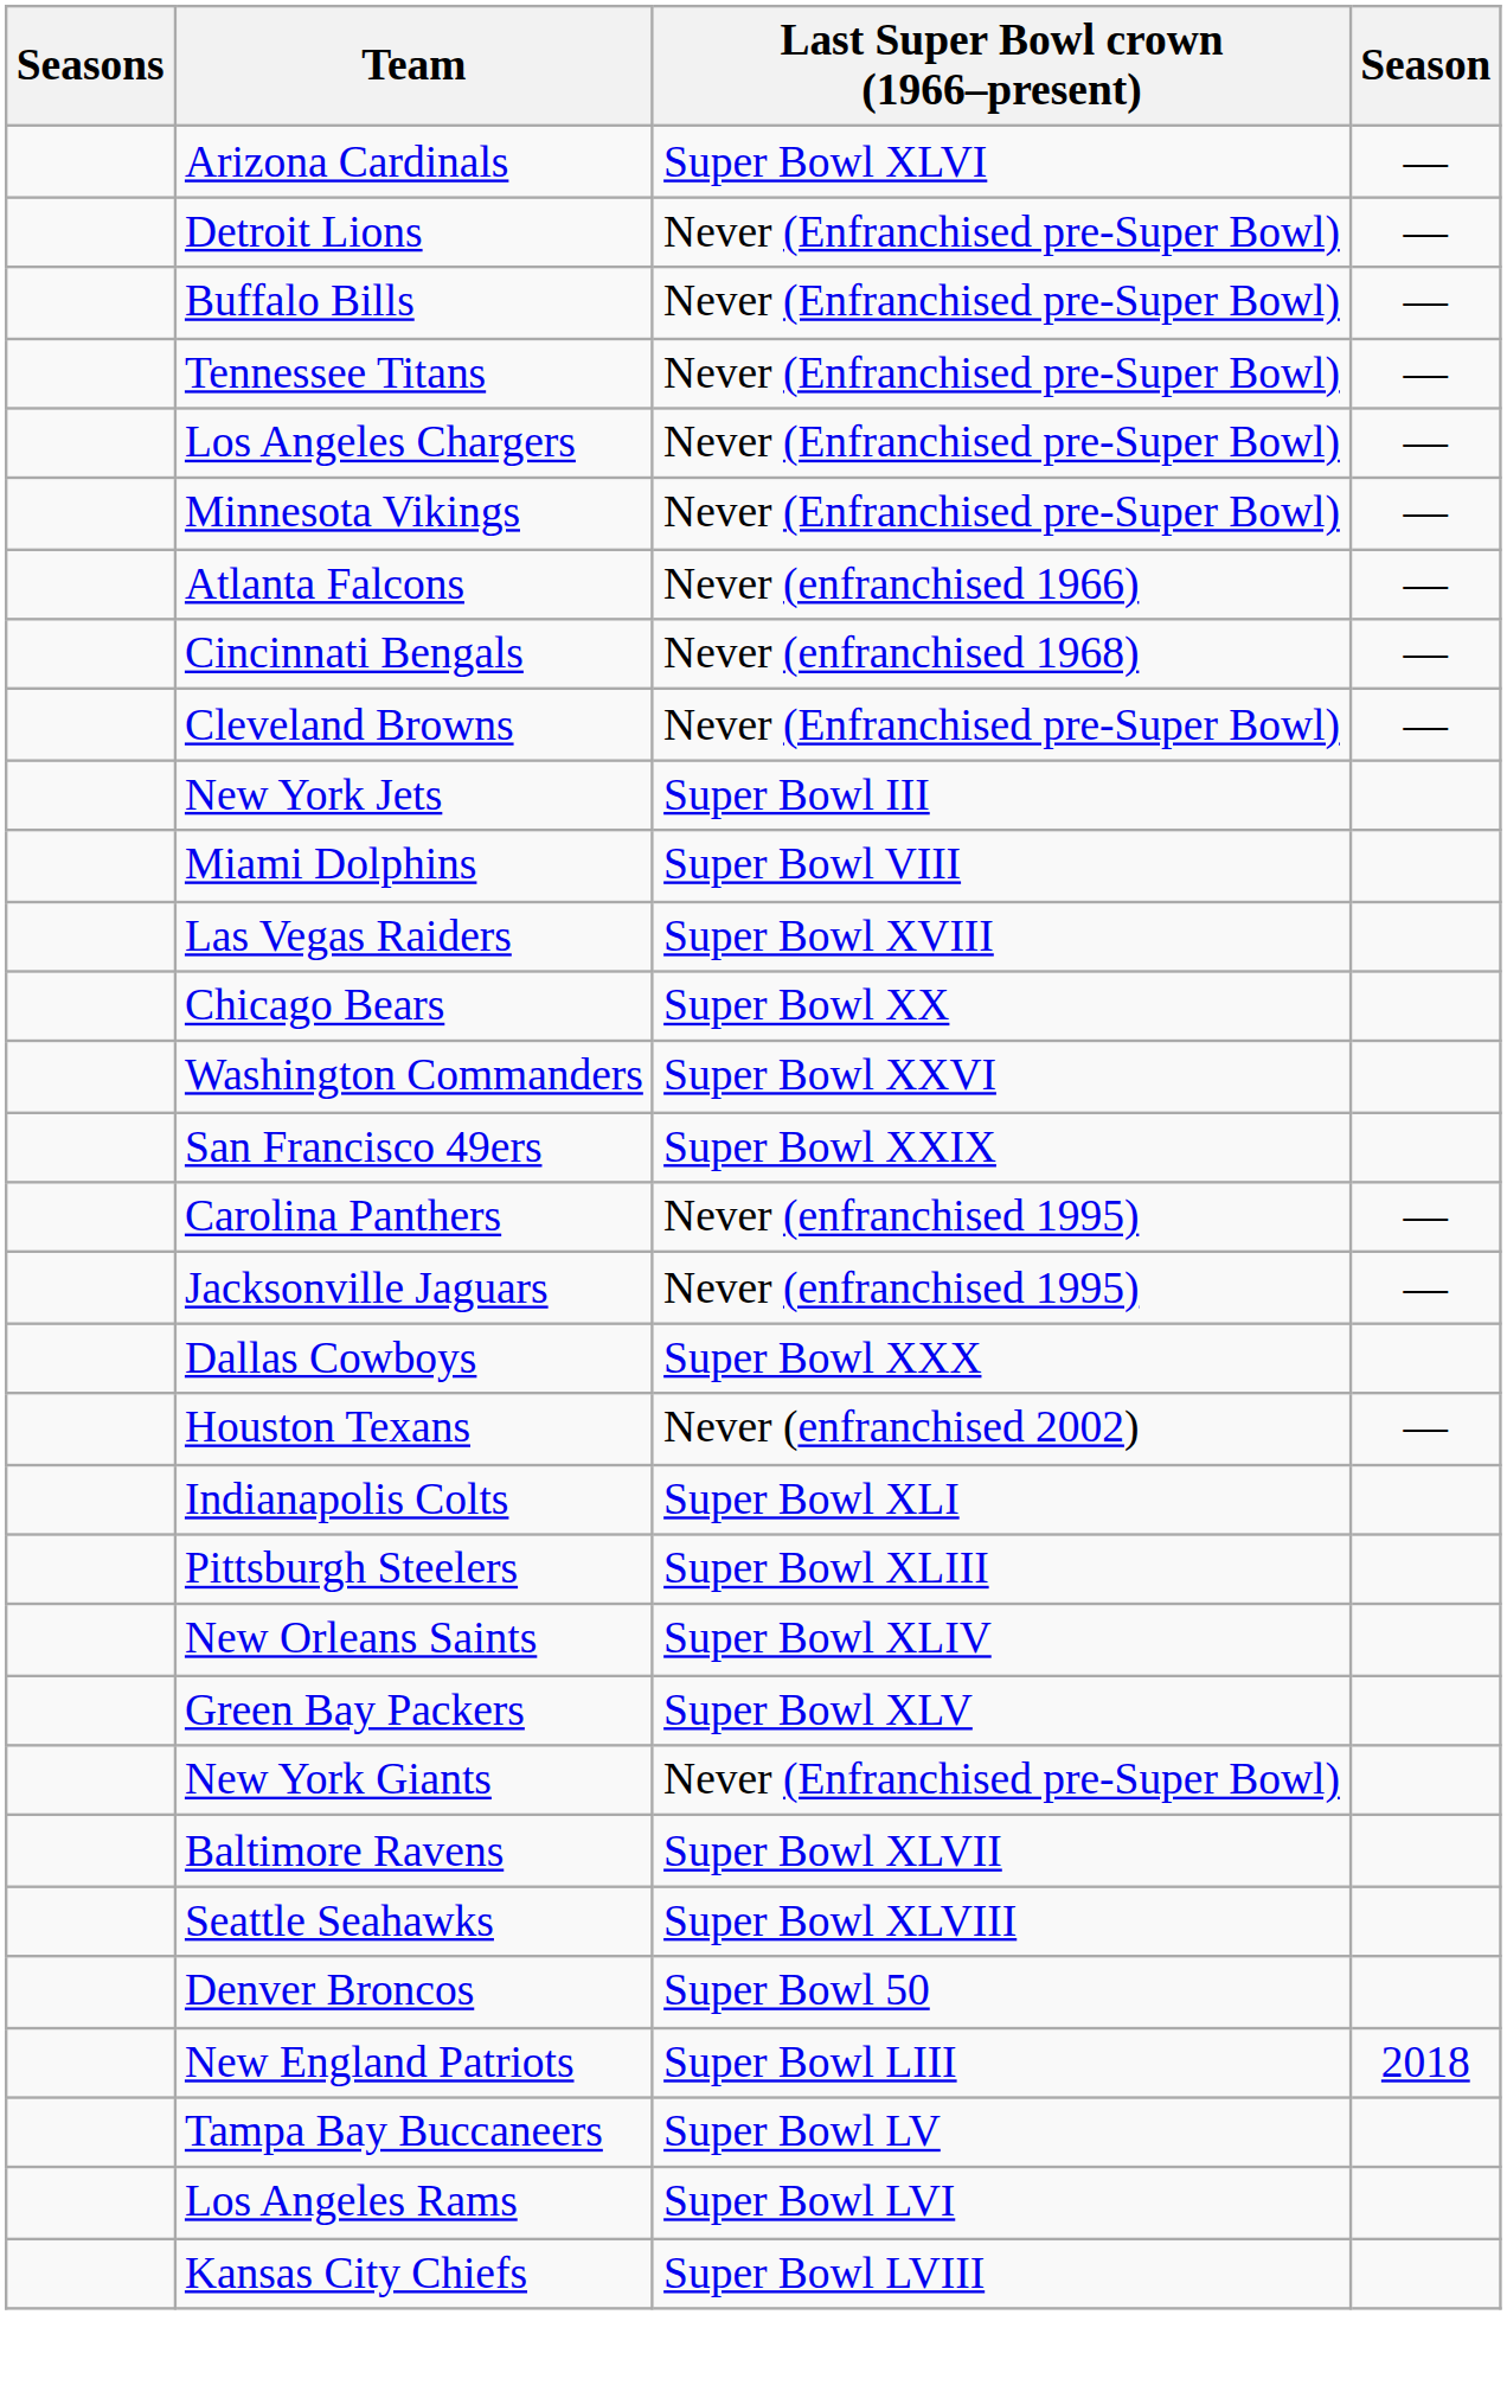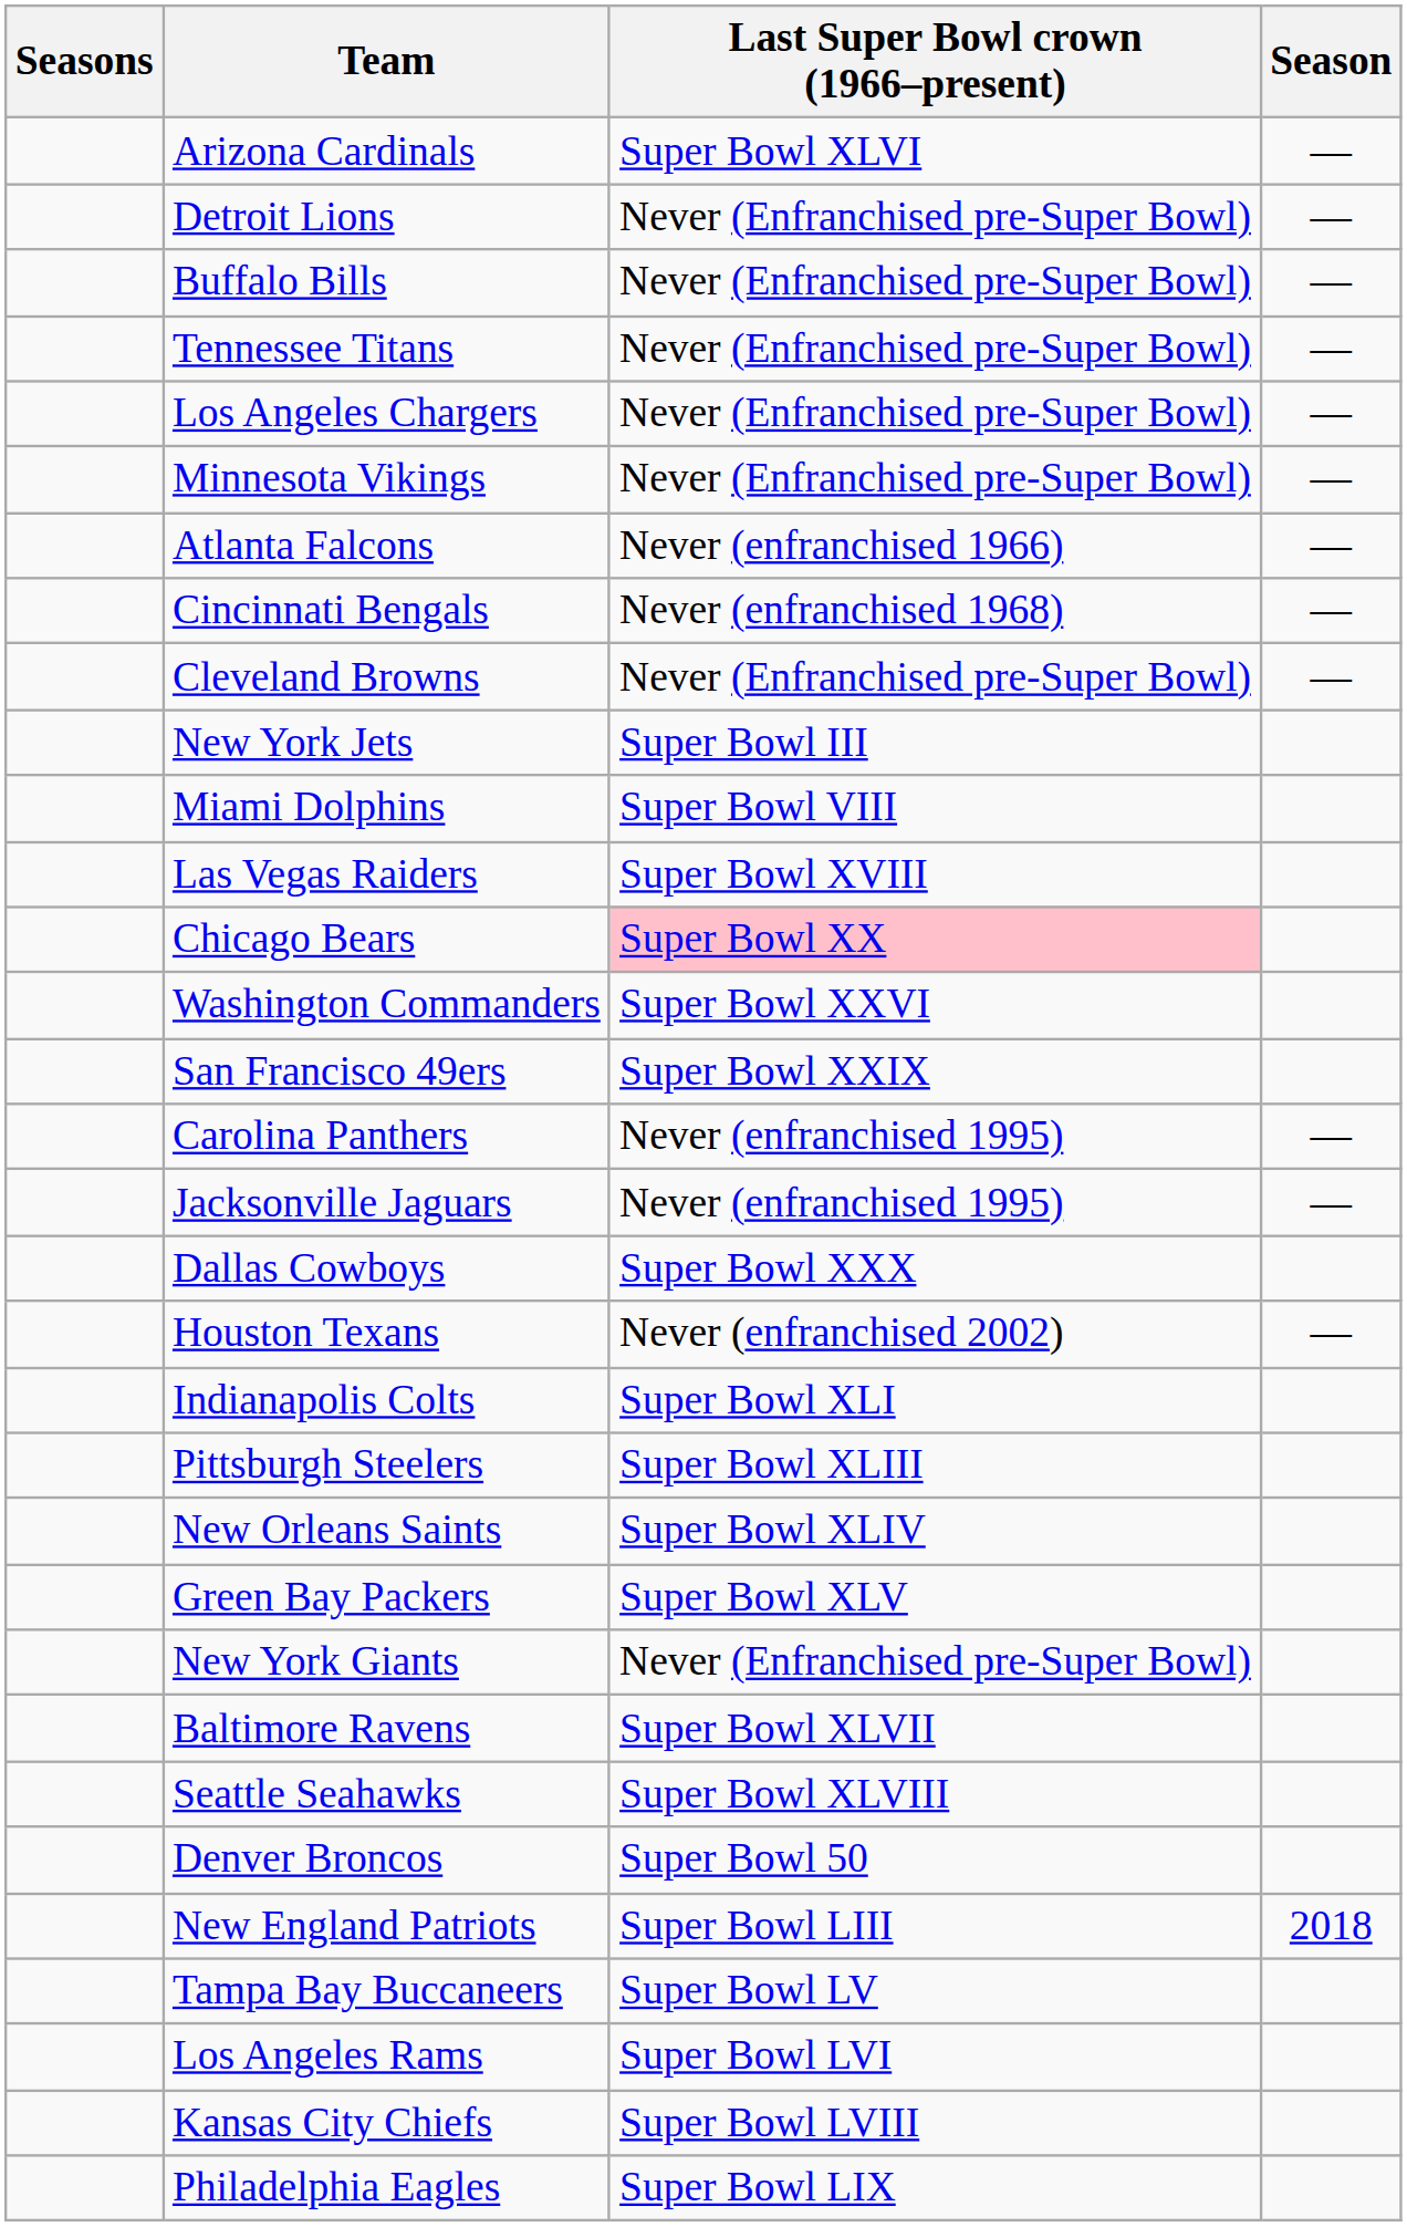Chicago Bears | Last Super Bowl crown (1966–present): no background -> pink background
+ row: Philadelphia Eagles | Super Bowl LIX
